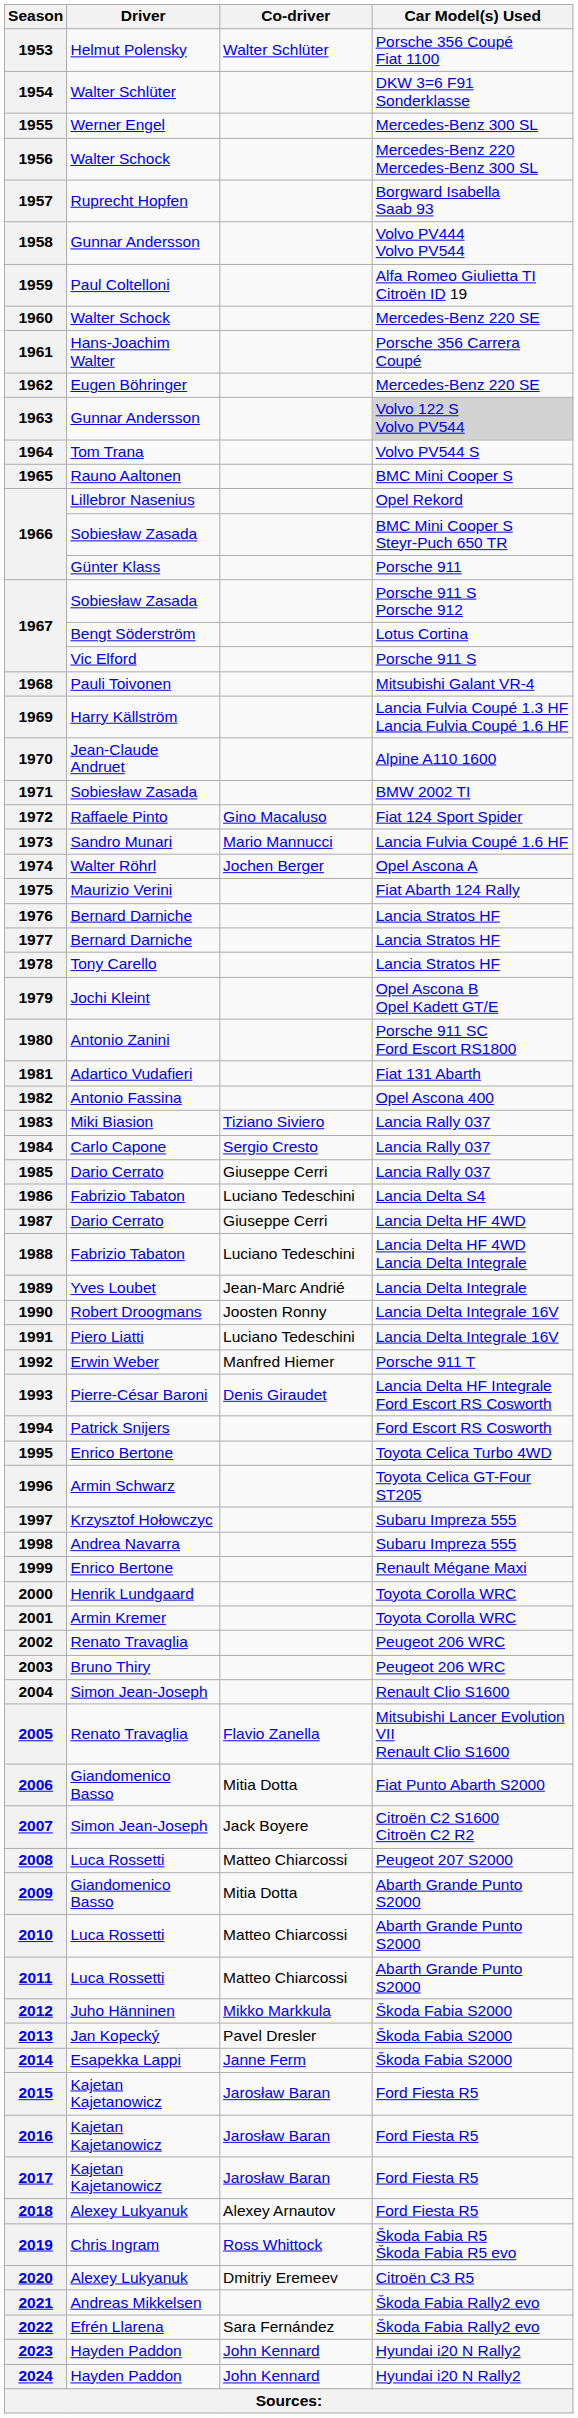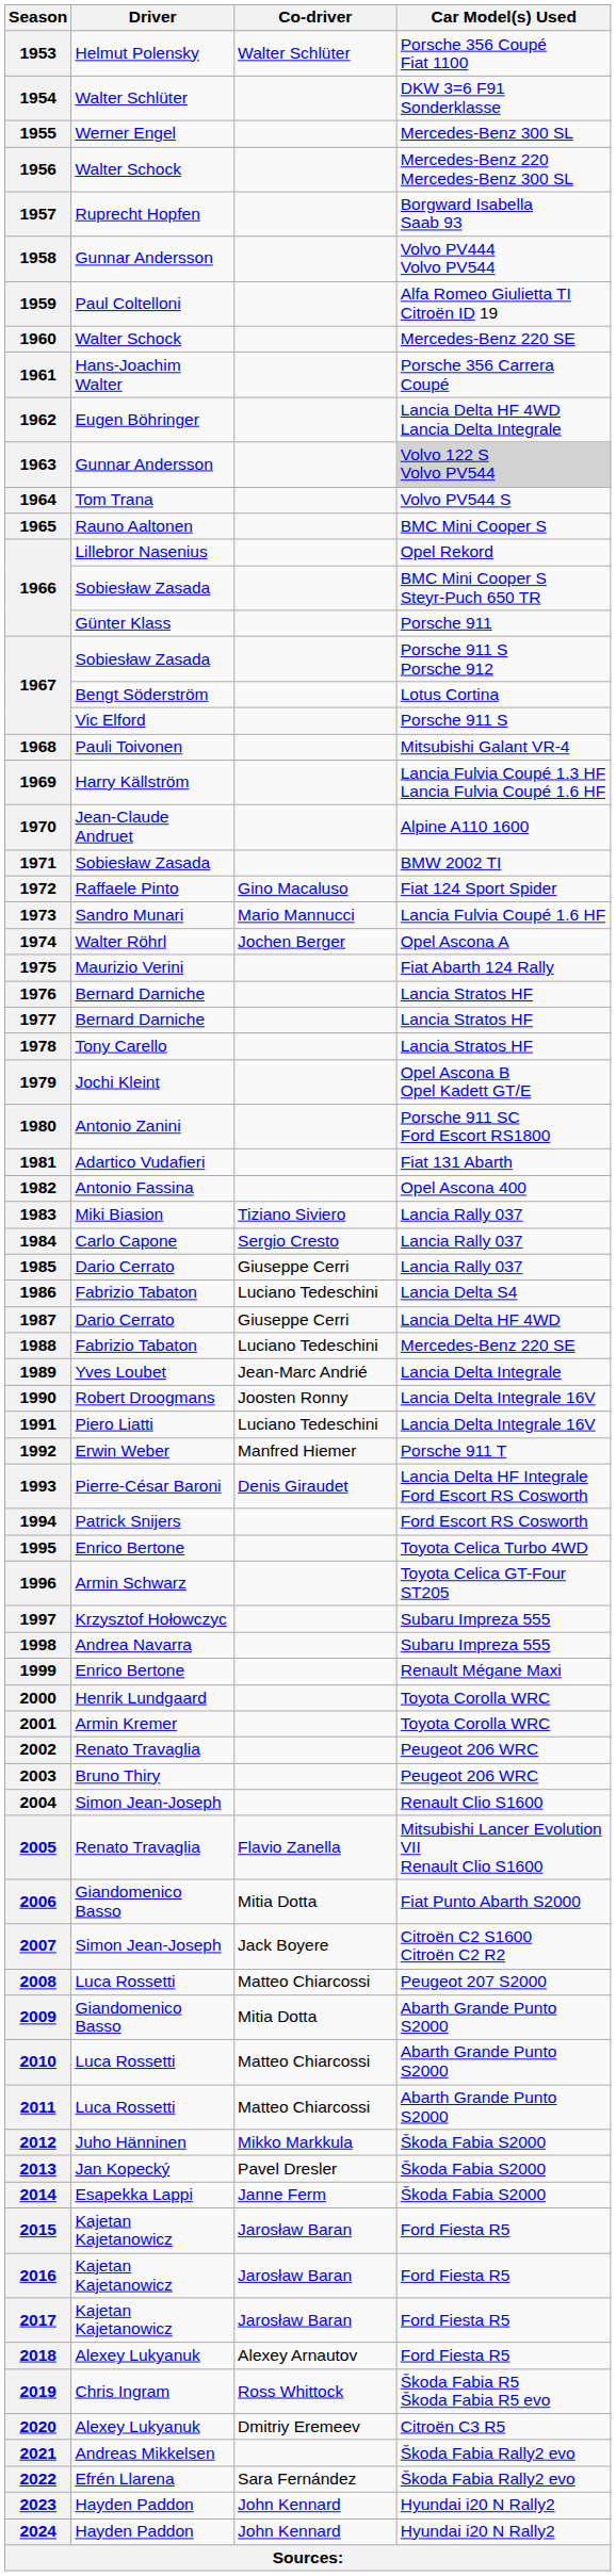1962 | Car Model(s) Used: Mercedes-Benz 220 SE -> Lancia Delta HF 4WD Lancia Delta Integrale
1988 | Car Model(s) Used: Lancia Delta HF 4WD Lancia Delta Integrale -> Mercedes-Benz 220 SE
